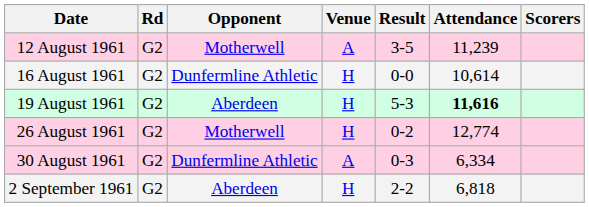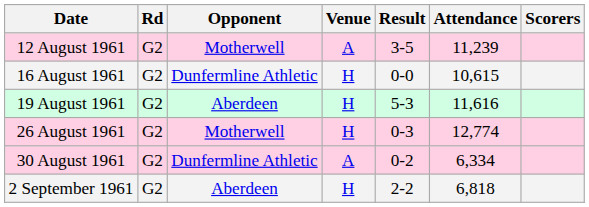16 August 1961 | Attendance: 10,614 -> 10,615
19 August 1961 | Attendance: bold -> normal
26 August 1961 | Result: 0-2 -> 0-3
30 August 1961 | Result: 0-3 -> 0-2
